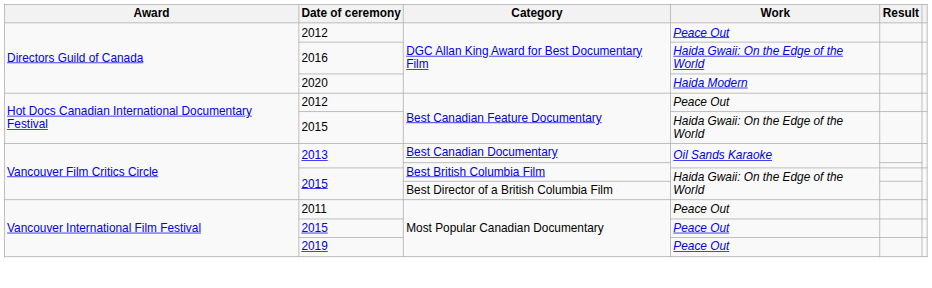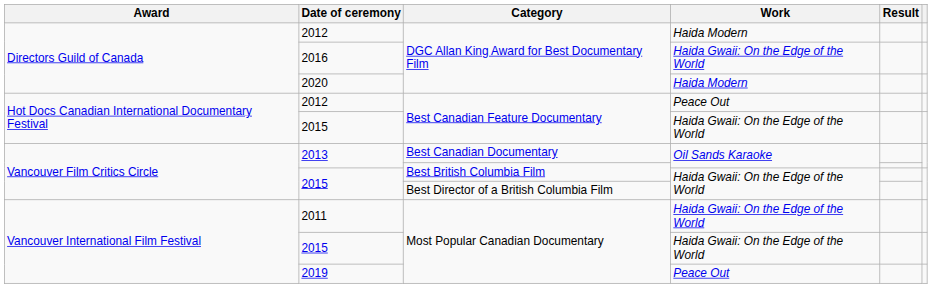2012 / DGC Allan King Award for Best Documentary Film | Work: Peace Out -> Haida Modern
2011 | Work: Peace Out -> Haida Gwaii: On the Edge of the World
2015 / Most Popular Canadian Documentary | Work: Peace Out -> Haida Gwaii: On the Edge of the World
